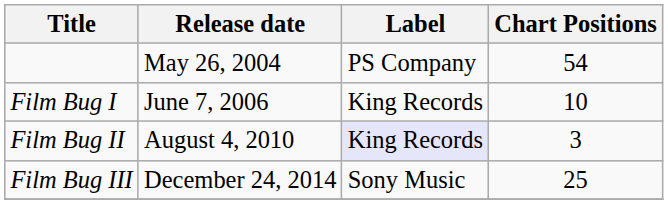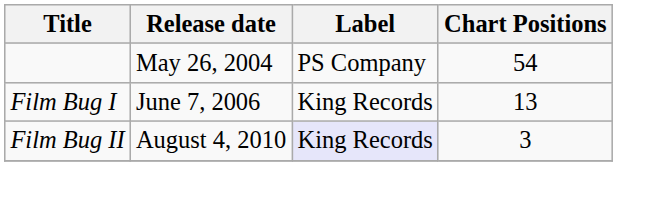Film Bug I | Chart Positions: 10 -> 13
- row: Film Bug III | December 24, 2014 | Sony Music | 25
